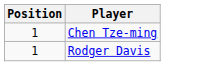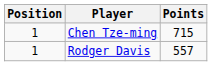+ column: Points | 715 | 557
